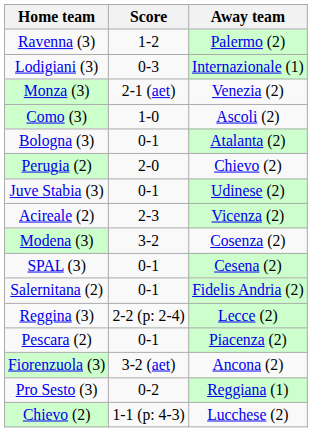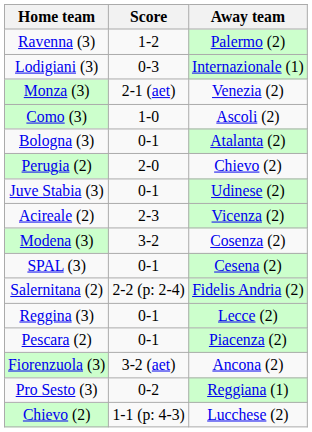Salernitana (2) | Score: 0-1 -> 2-2 (p: 2-4)
Reggina (3) | Score: 2-2 (p: 2-4) -> 0-1
